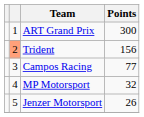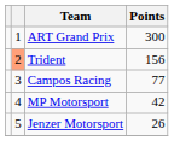MP Motorsport | Points: 32 -> 42
